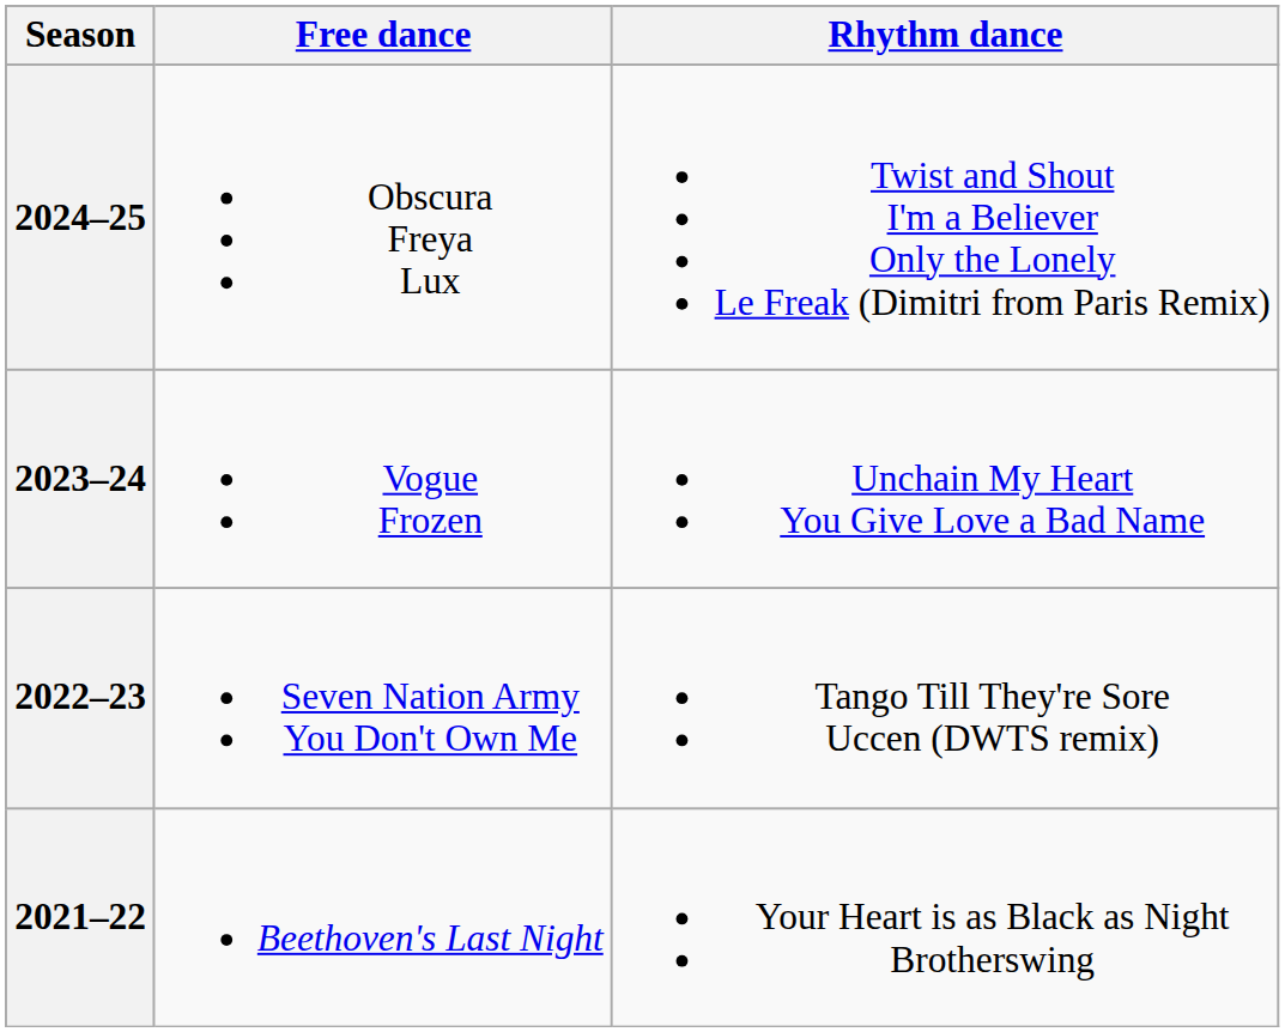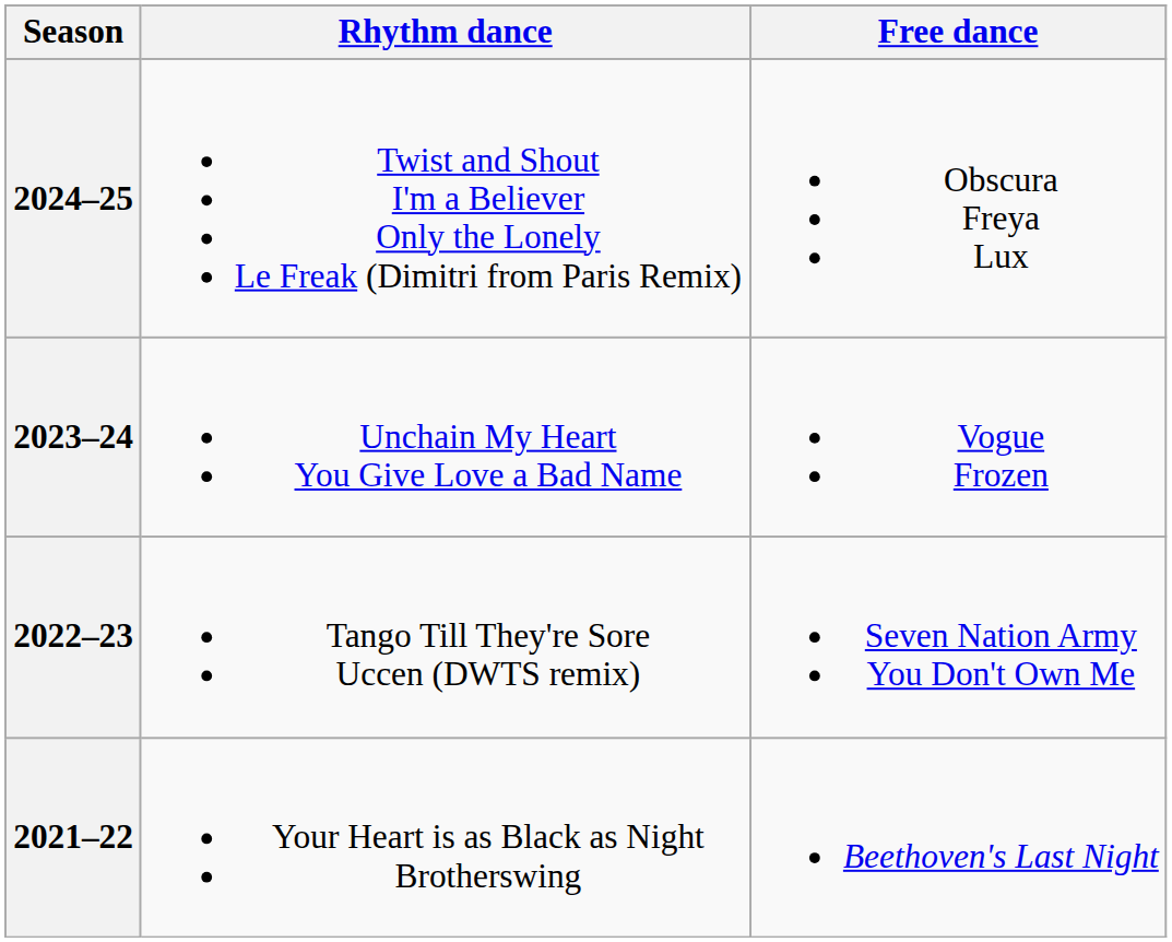columns swapped: Rhythm dance <-> Free dance
